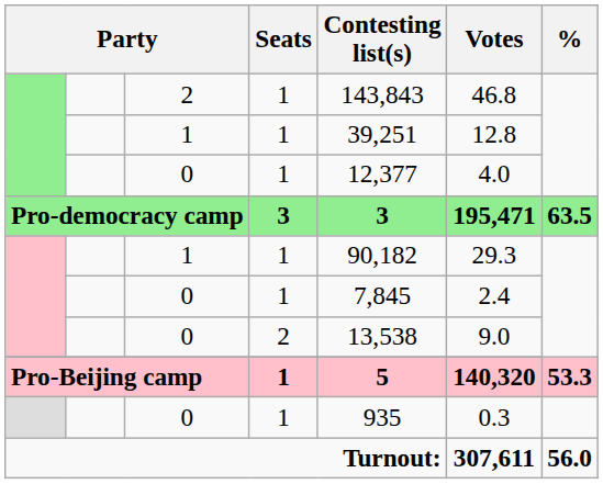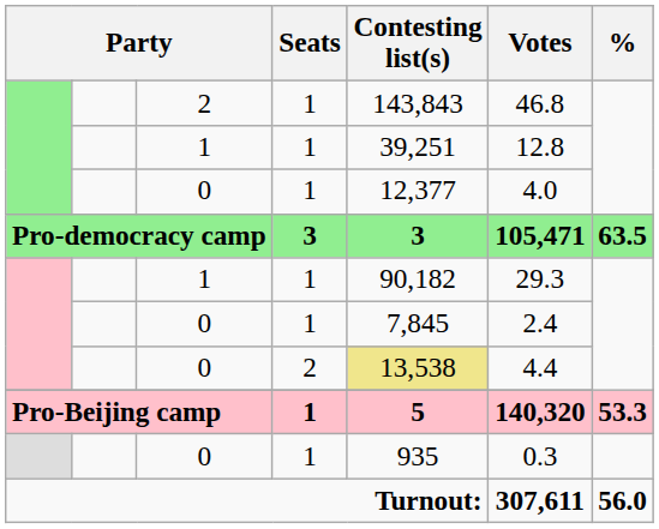Pro-democracy camp | Votes: 195,471 -> 105,471
0 / 2 | Contesting list(s): no background -> khaki background
0 / 2 | Votes: 9.0 -> 4.4
